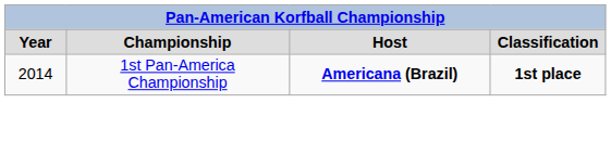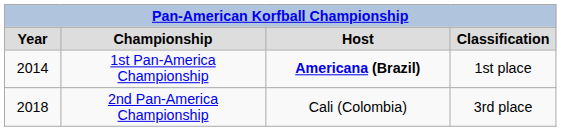1st Pan-America Championship | column 4: bold -> normal
+ row: 2018 | 2nd Pan-America Championship | Cali (Colombia) | 3rd place
